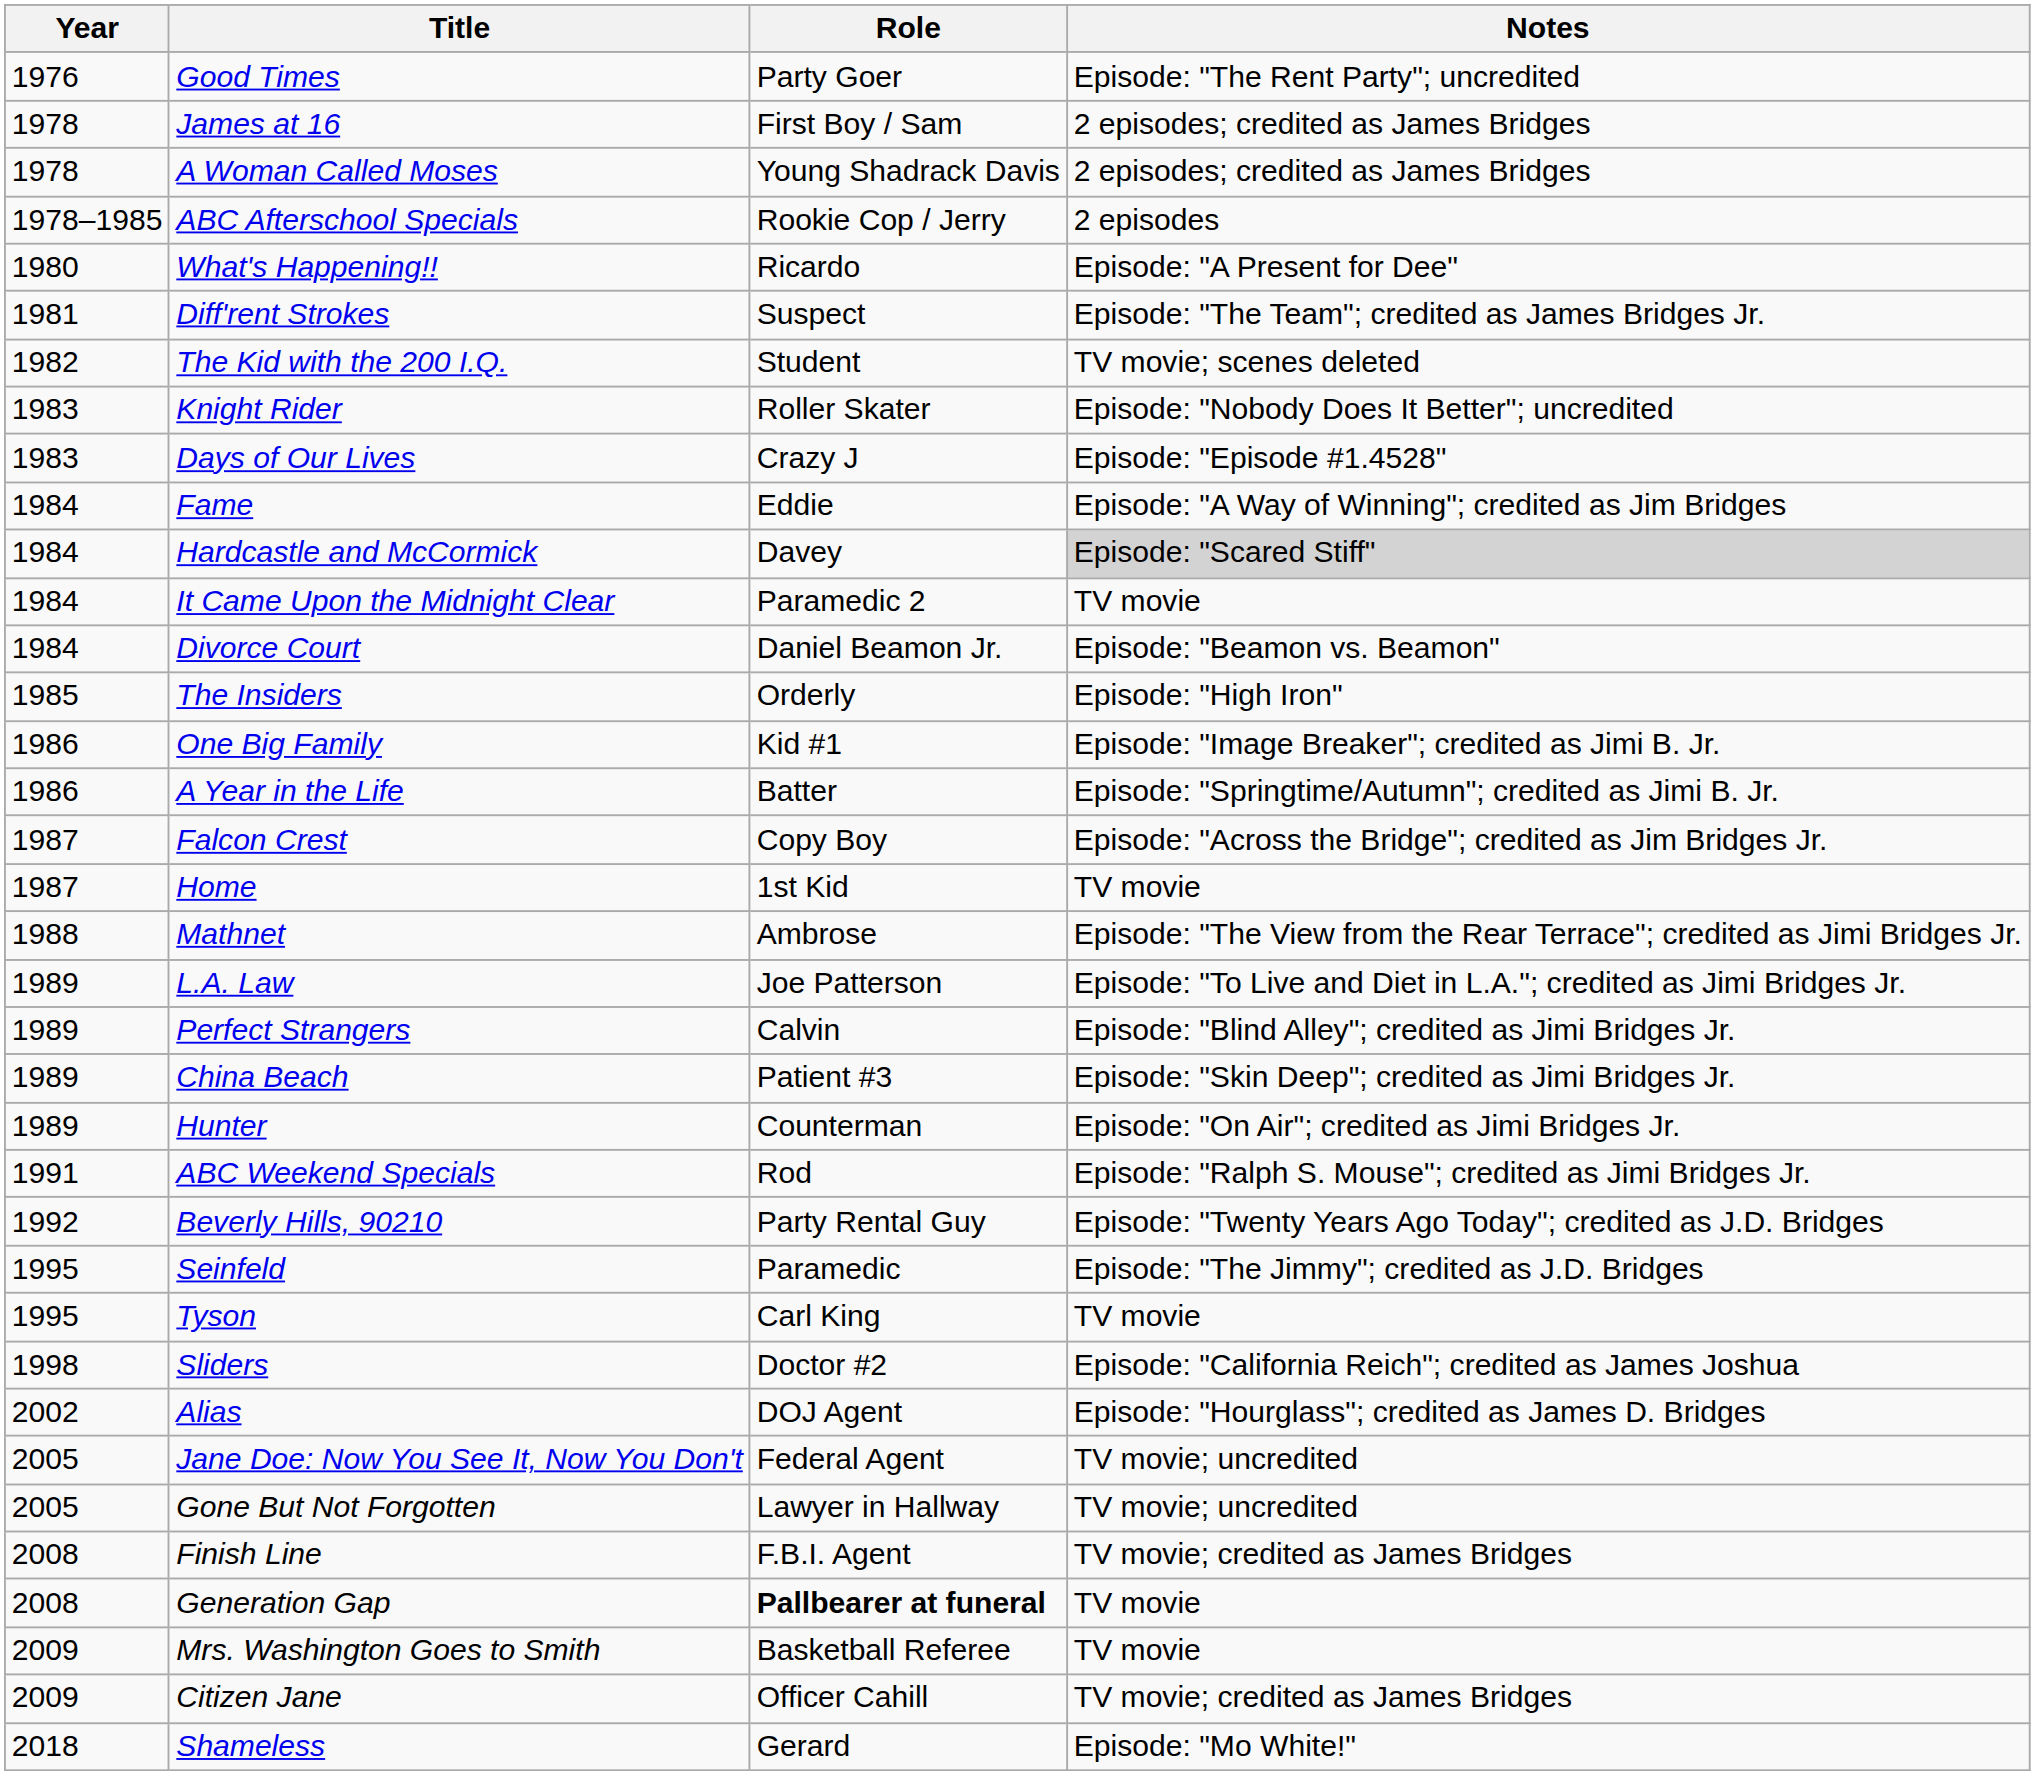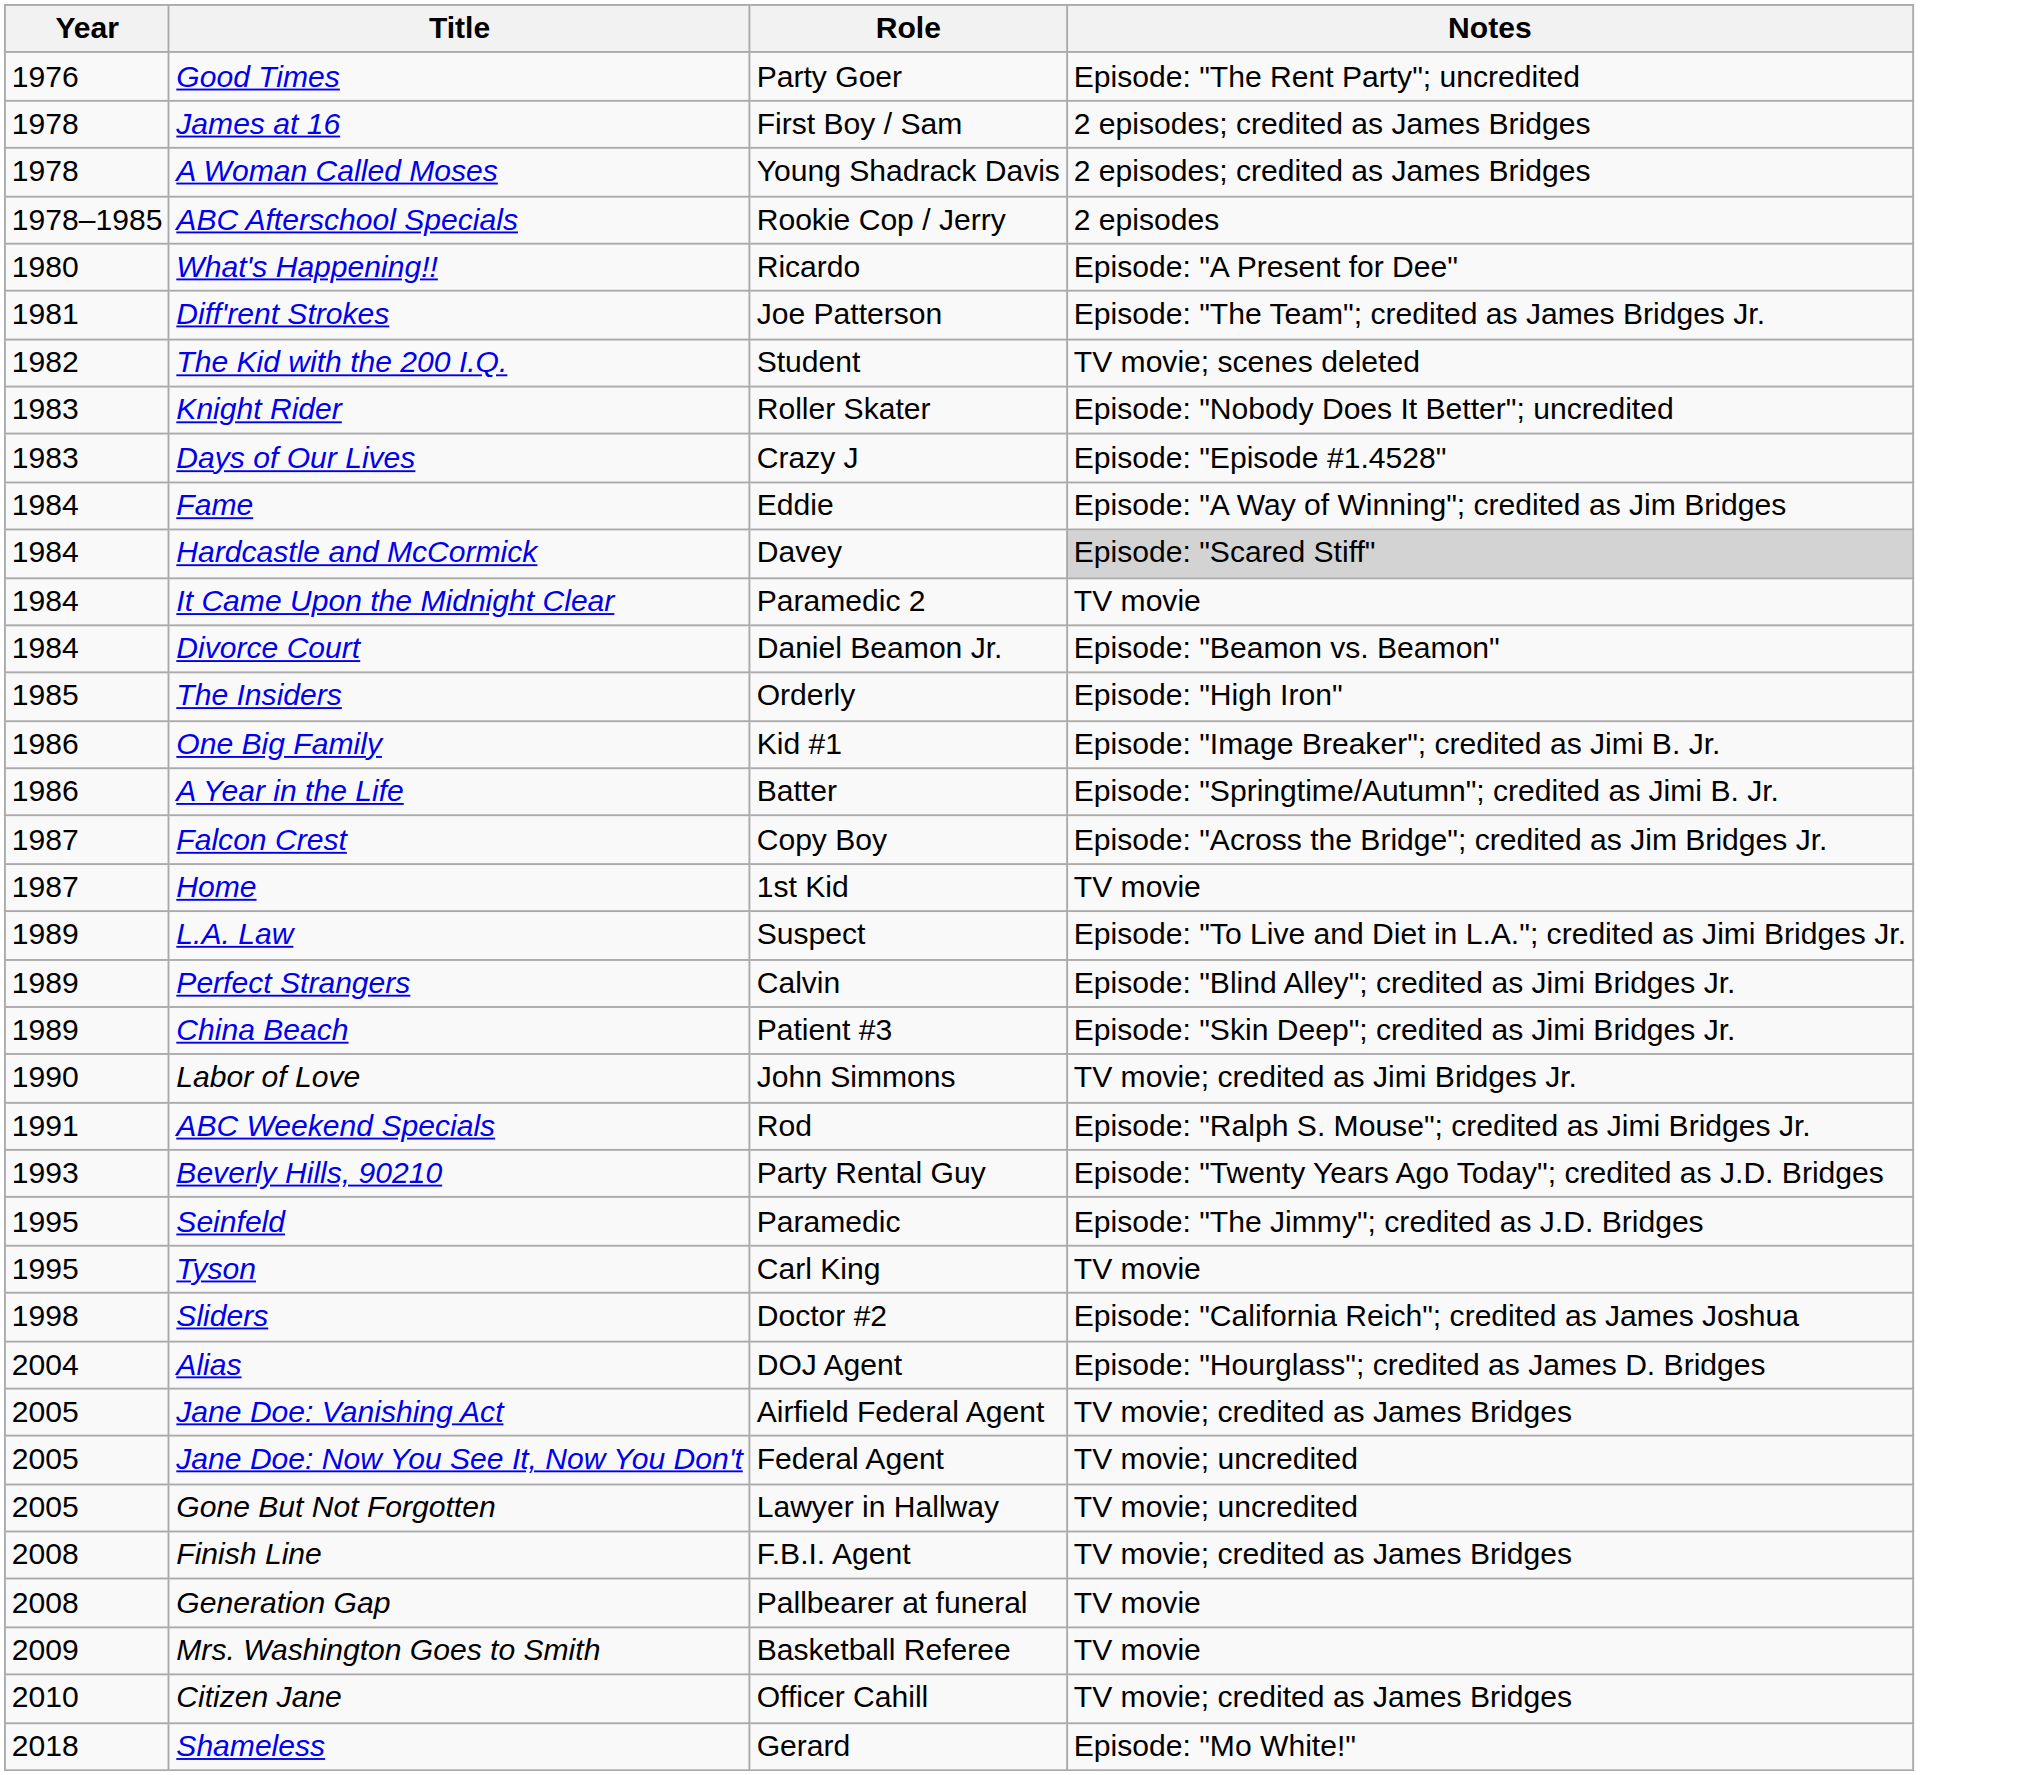Diff'rent Strokes | Role: Suspect -> Joe Patterson
- row: 1988 | Mathnet | Ambrose | Episode: "The View from the Rear Terrace"; credited as Jimi Bridges Jr.
L.A. Law | Role: Joe Patterson -> Suspect
- row: 1989 | Hunter | Counterman | Episode: "On Air"; credited as Jimi Bridges Jr.
+ row: 1990 | Labor of Love | John Simmons | TV movie; credited as Jimi Bridges Jr.
Beverly Hills, 90210 | Year: 1992 -> 1993
Alias | Year: 2002 -> 2004
+ row: 2005 | Jane Doe: Vanishing Act | Airfield Federal Agent | TV movie; credited as James Bridges
Generation Gap | Role: bold -> normal
Citizen Jane | Year: 2009 -> 2010
